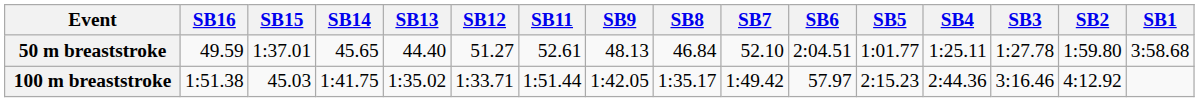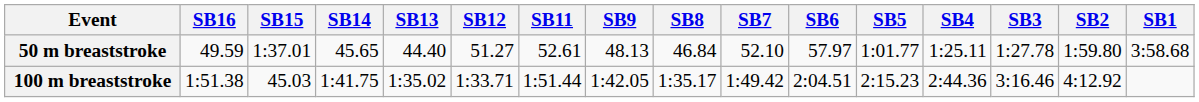50 m breaststroke | SB6: 2:04.51 -> 57.97
100 m breaststroke | SB6: 57.97 -> 2:04.51
